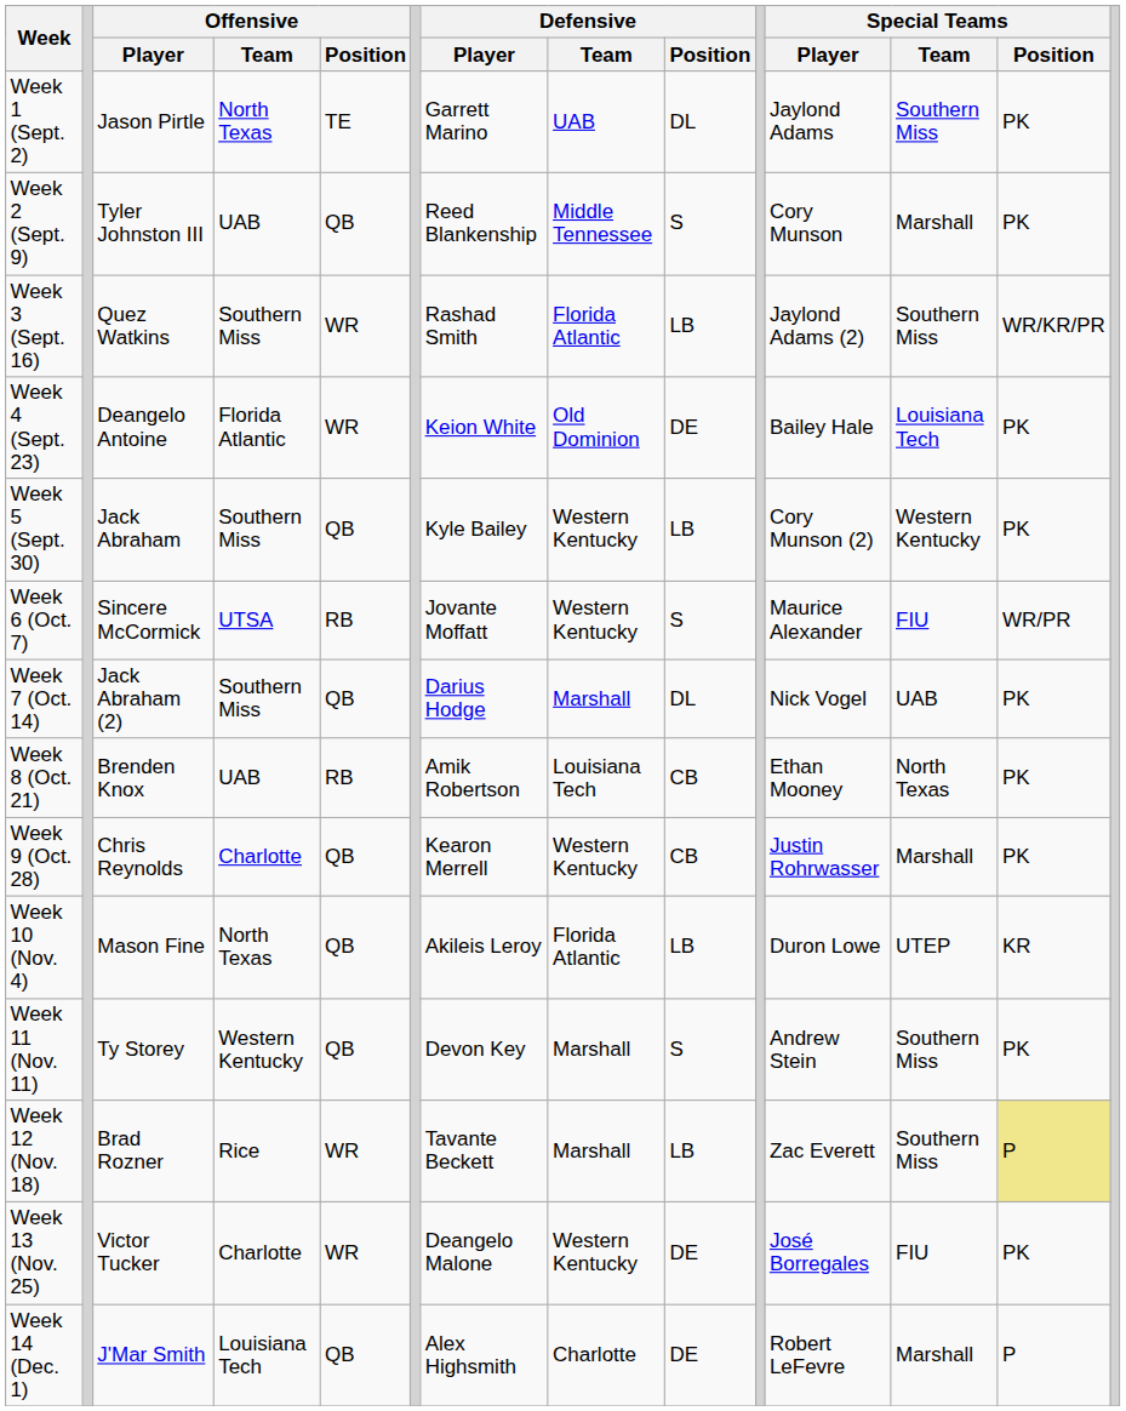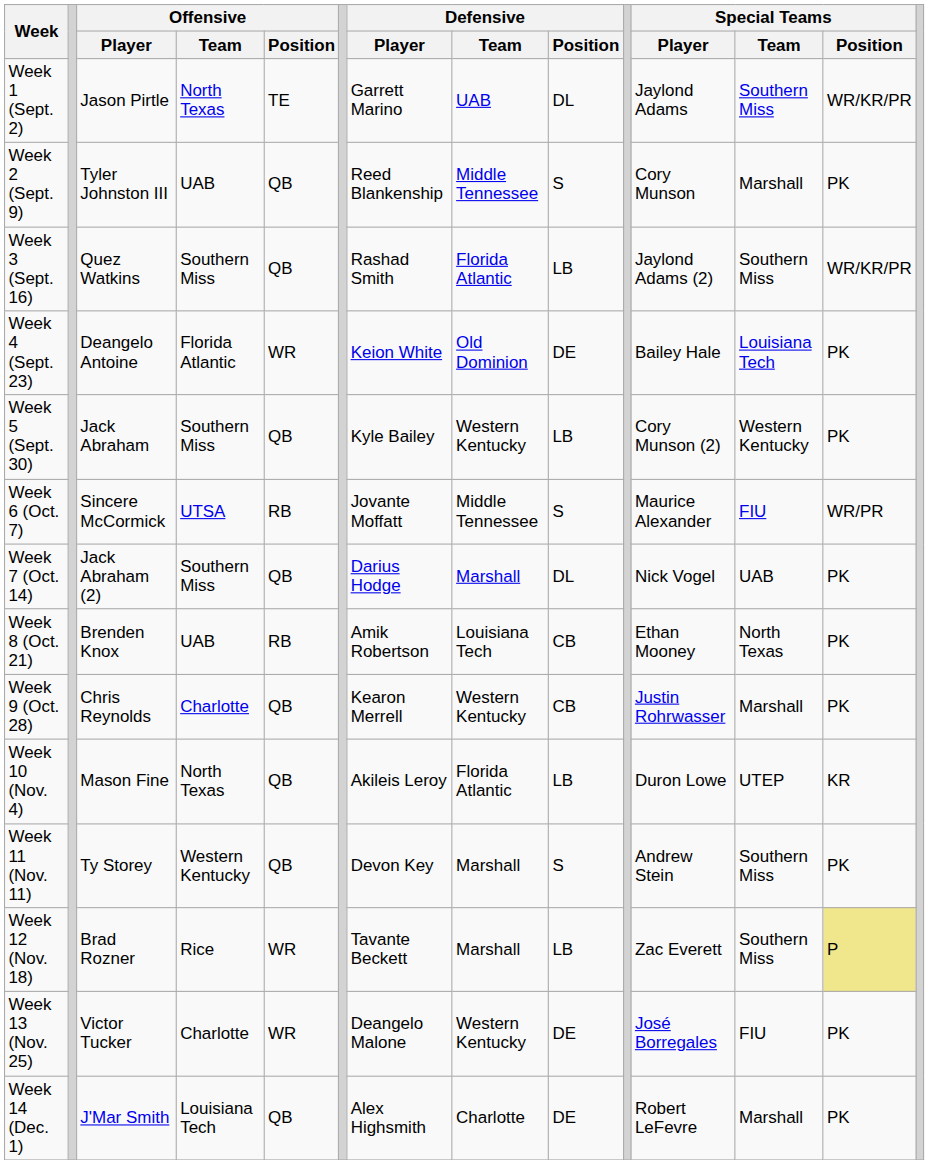Week 1 (Sept. 2) | Special Teams / Position: PK -> WR/KR/PR
Week 3 (Sept. 16) | Offensive / Position: WR -> QB
Week 6 (Oct. 7) | Defensive / Team: Western Kentucky -> Middle Tennessee
Week 14 (Dec. 1) | Special Teams / Position: P -> PK
